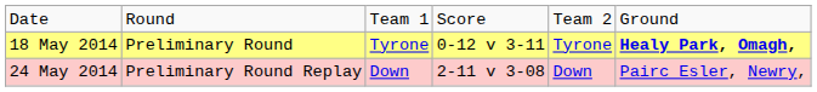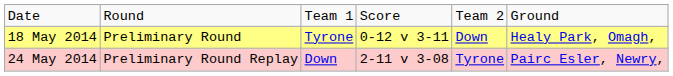18 May 2014 | column 5: Tyrone -> Down
18 May 2014 | column 6: bold -> normal
24 May 2014 | column 5: Down -> Tyrone
